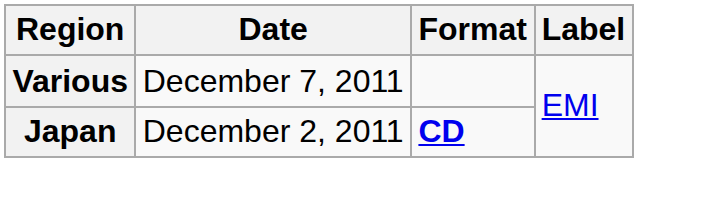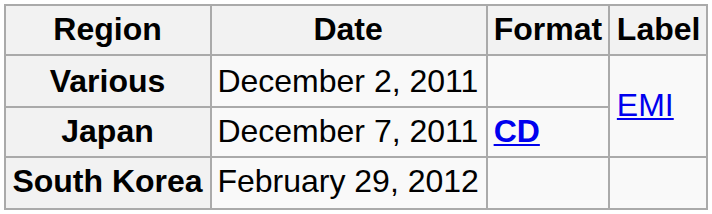Various | Date: December 7, 2011 -> December 2, 2011
Japan | Date: December 2, 2011 -> December 7, 2011
+ row: South Korea | February 29, 2012
